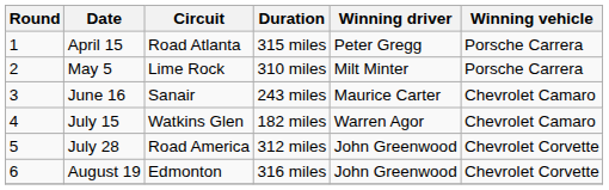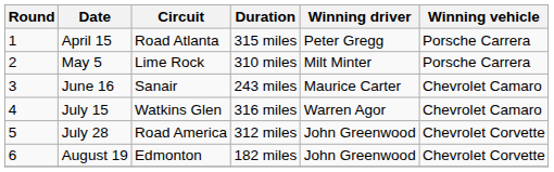July 15 | Duration: 182 miles -> 316 miles
August 19 | Duration: 316 miles -> 182 miles
